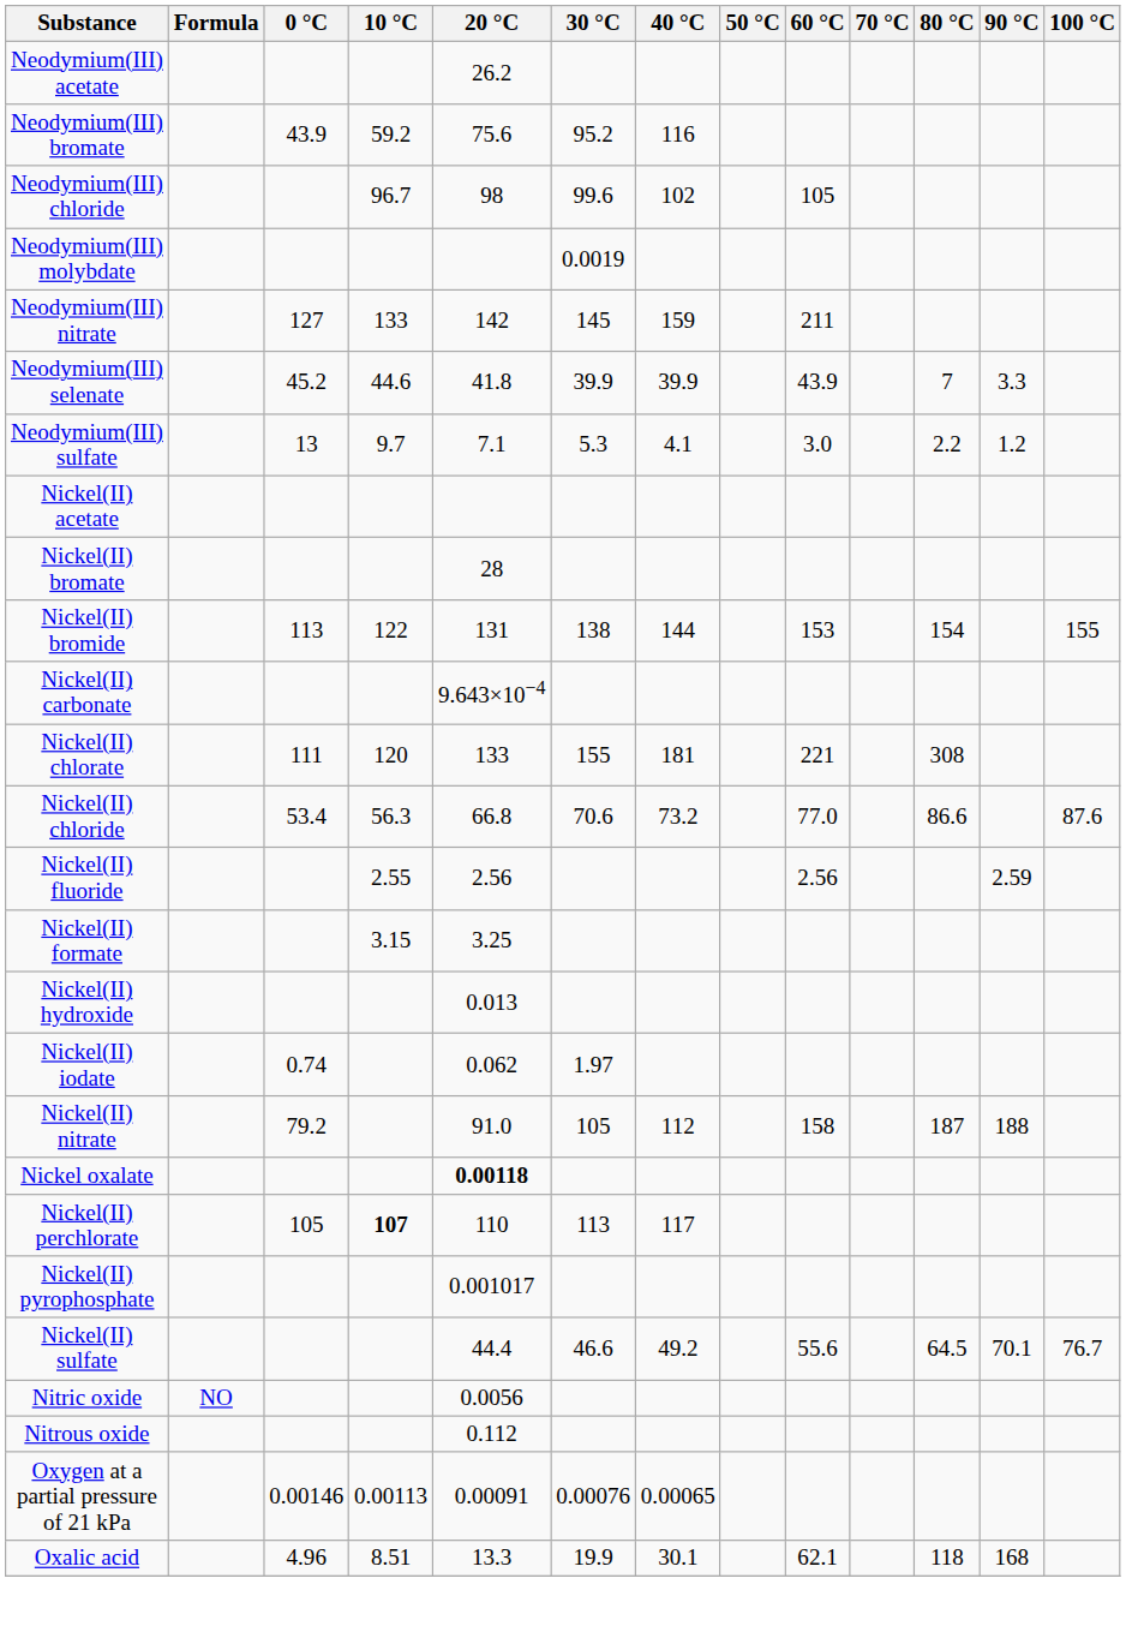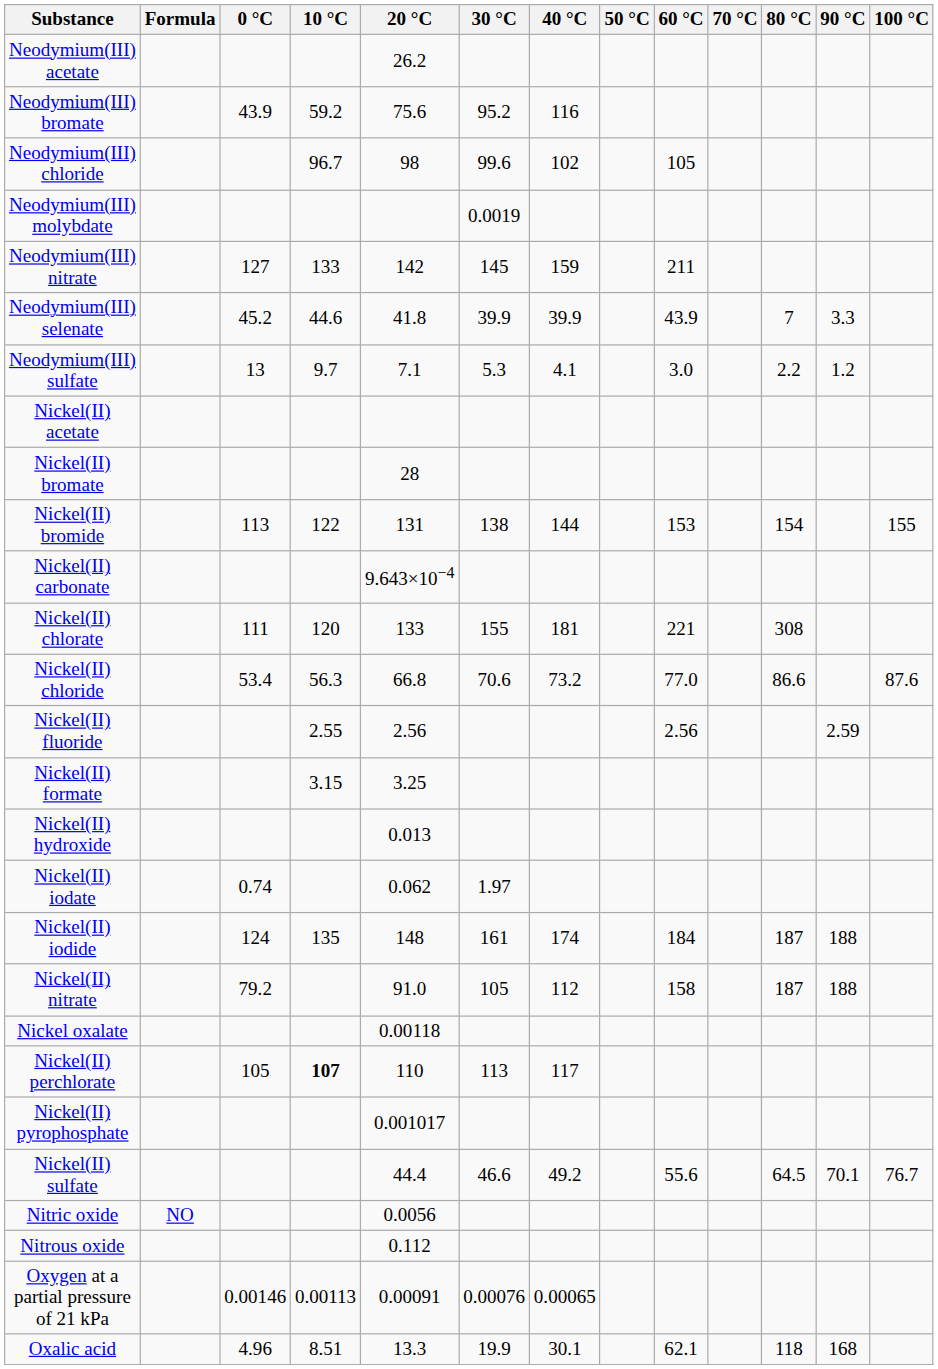+ row: Nickel(II) iodide | 124 | 135 | 148 | 161 | 174 | 184 | 187 | 188
Nickel oxalate | 20 °C: bold -> normal
